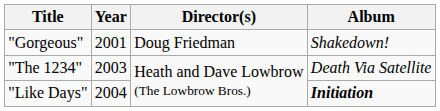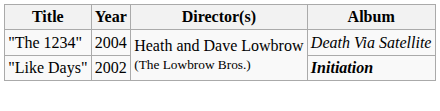- row: "Gorgeous" | 2001 | Doug Friedman | Shakedown!
"The 1234" | Year: 2003 -> 2004
"Like Days" | Year: 2004 -> 2002
